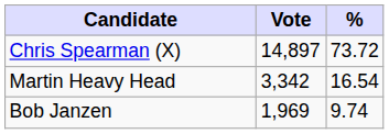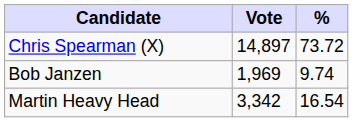rows swapped: Martin Heavy Head <-> Bob Janzen
